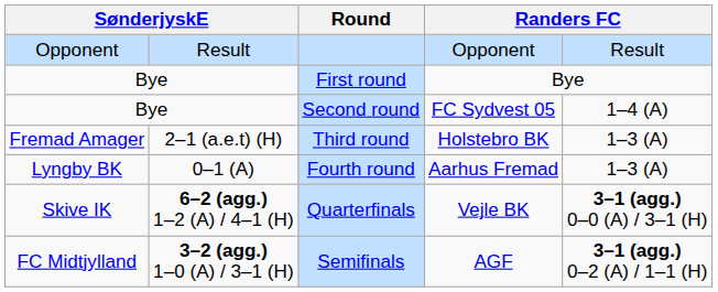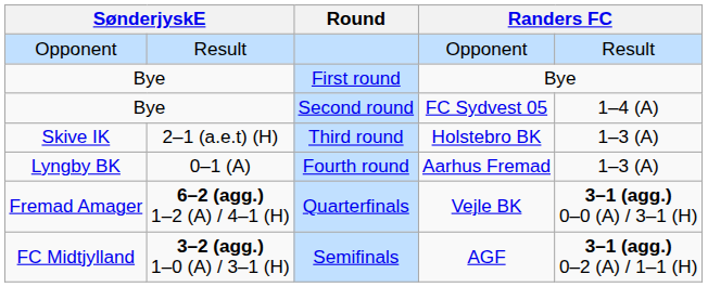Third round | column 1: Fremad Amager -> Skive IK
Quarterfinals | column 1: Skive IK -> Fremad Amager
